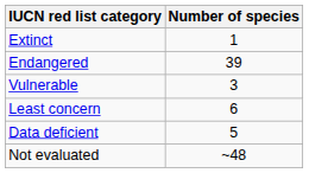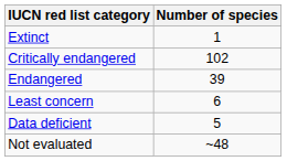+ row: Critically endangered | 102
- row: Vulnerable | 3
